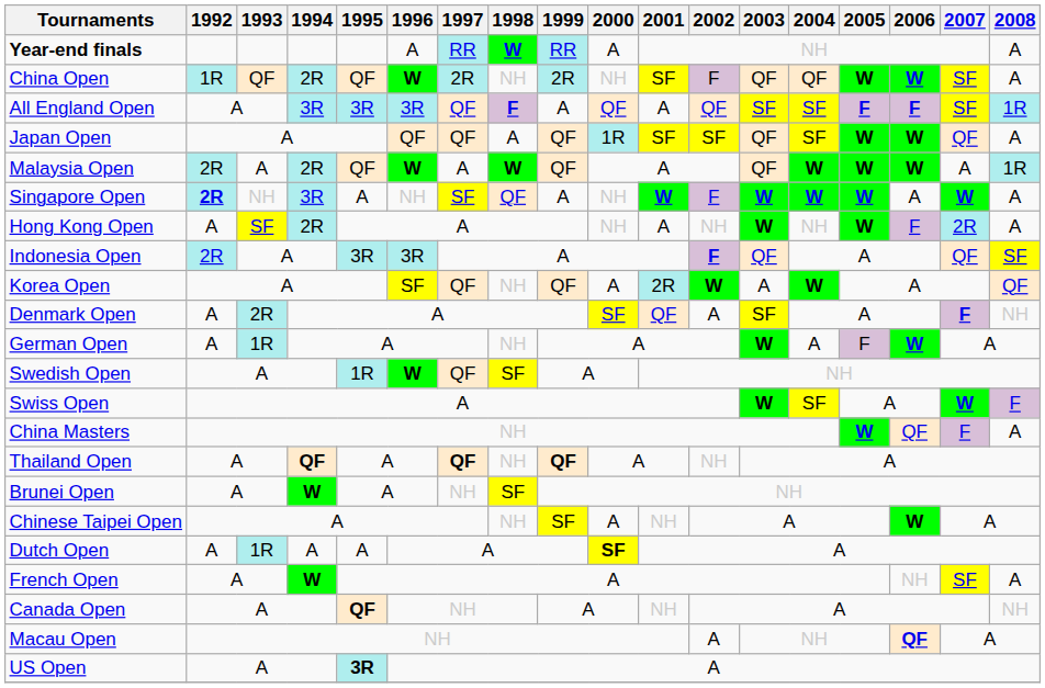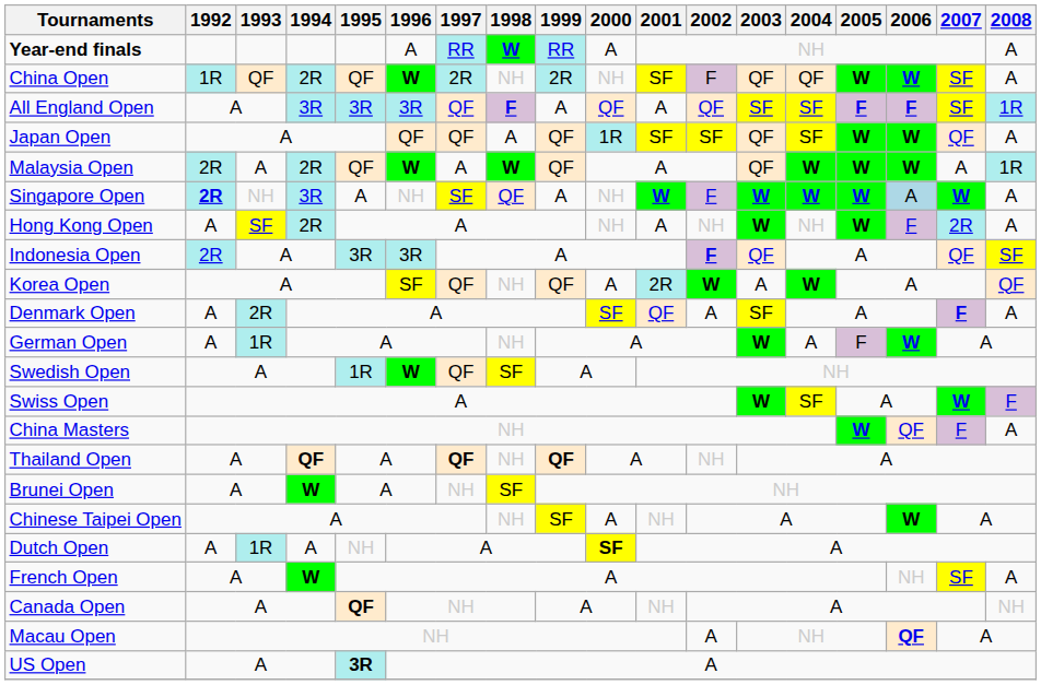Singapore Open | 2006: no background -> lightblue background
Denmark Open | 2008: NH -> A
Dutch Open | 1995: A -> NH
